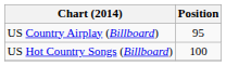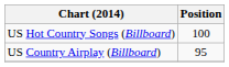rows swapped: US Country Airplay (Billboard) <-> US Hot Country Songs (Billboard)
